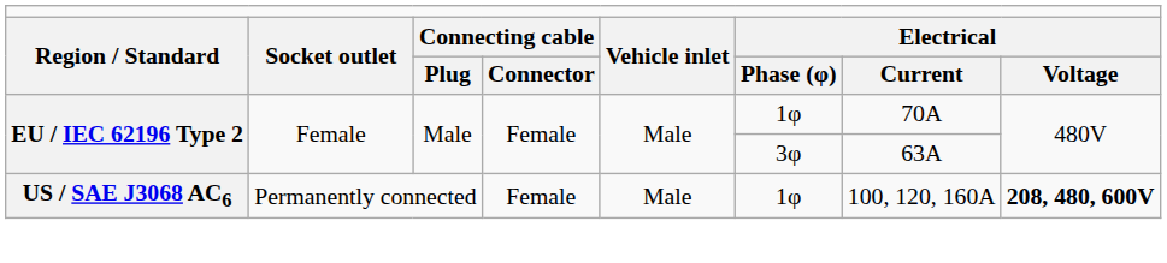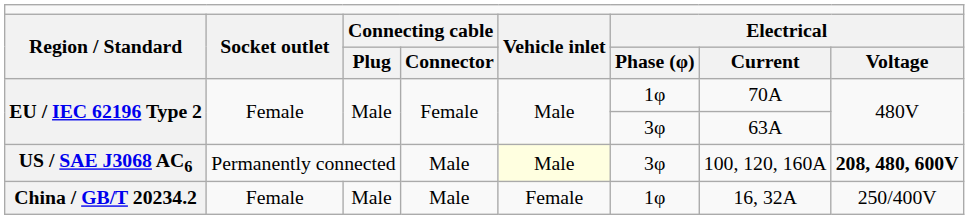US / SAE J3068 AC6 | column 4: Female -> Male
US / SAE J3068 AC6 | column 5: no background -> lightyellow background
US / SAE J3068 AC6 | column 6: 1φ -> 3φ
+ row: China / GB/T 20234.2 | Female | Male | Male | Female | 1φ | 16, 32A | 250/400V
